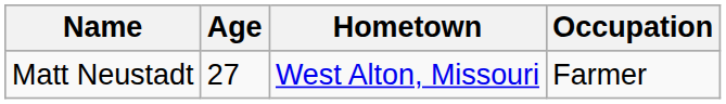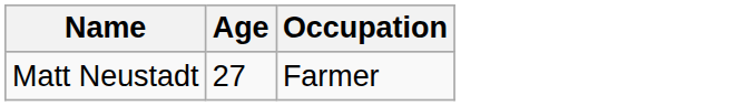- column: Hometown | West Alton, Missouri
